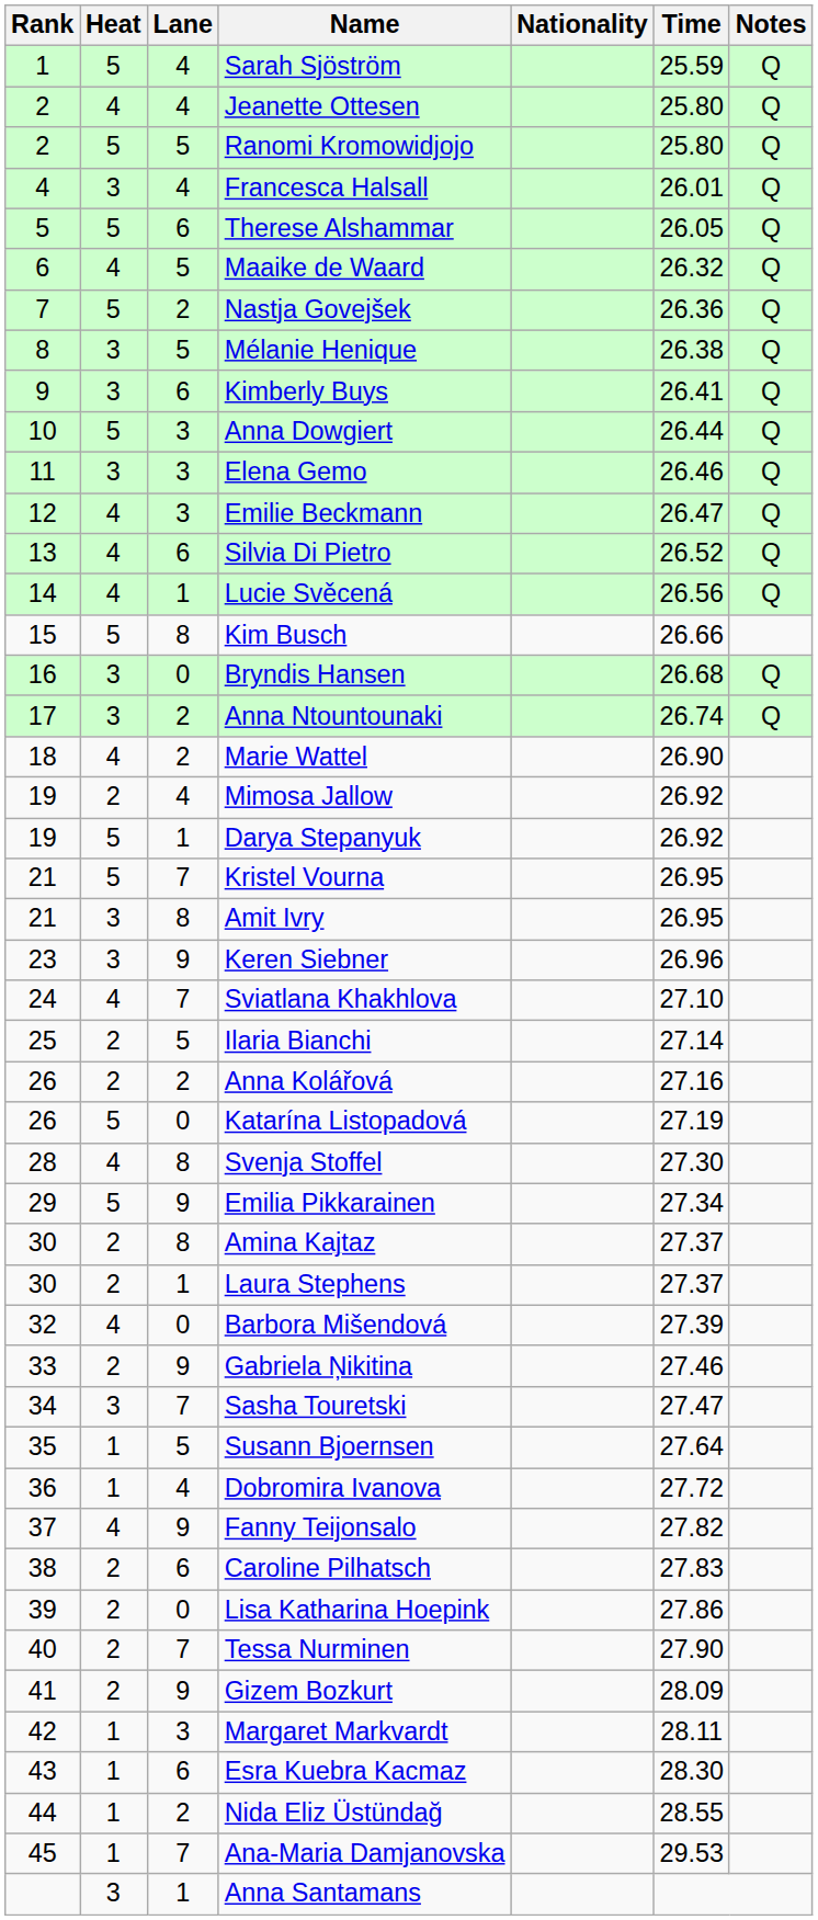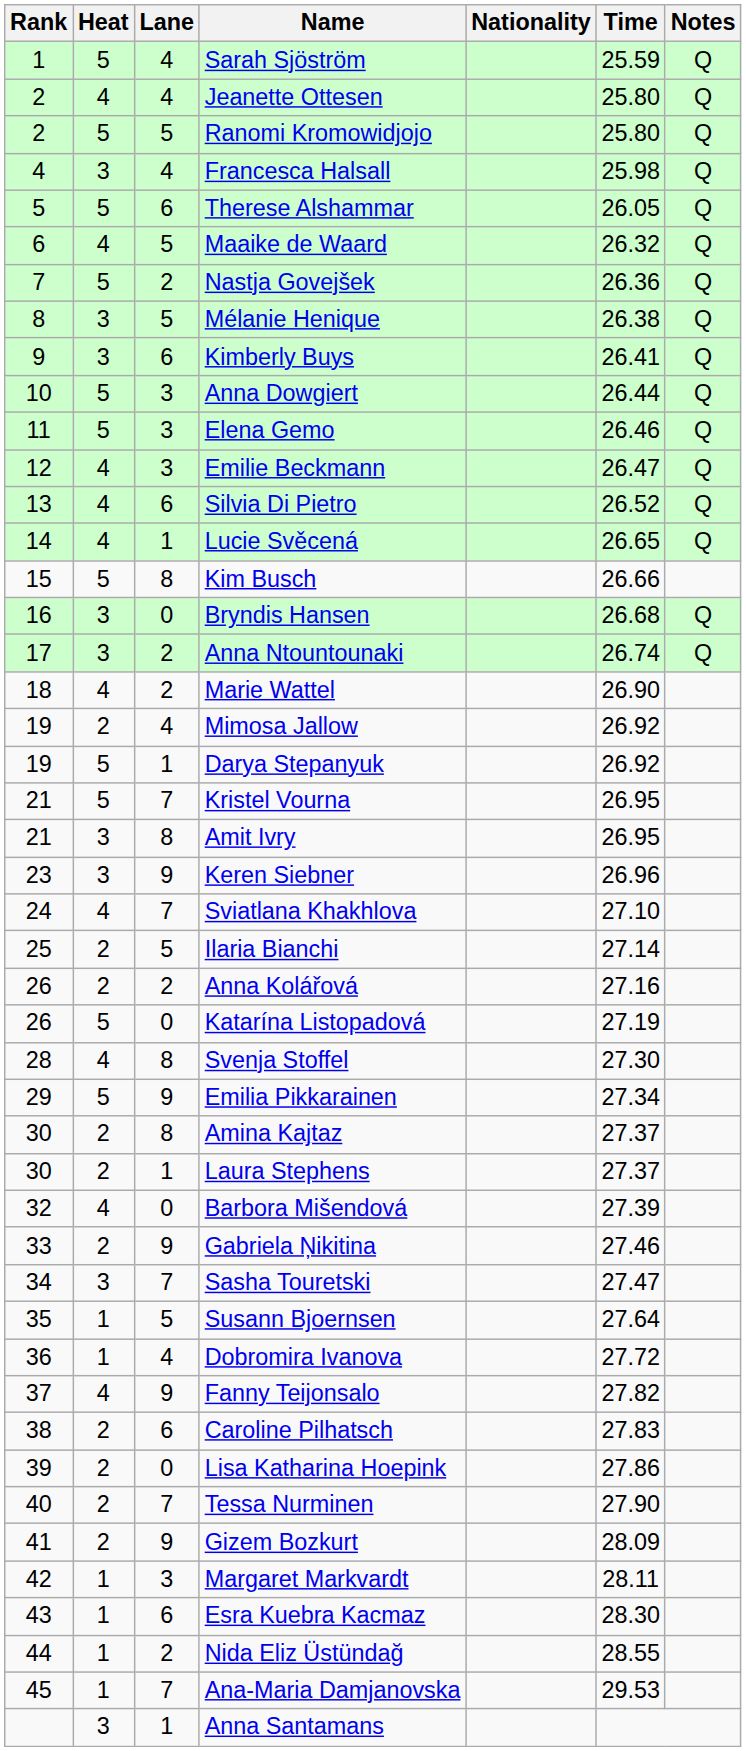Francesca Halsall | Time: 26.01 -> 25.98
Elena Gemo | Heat: 3 -> 5
Lucie Svěcená | Time: 26.56 -> 26.65
